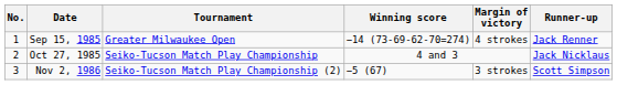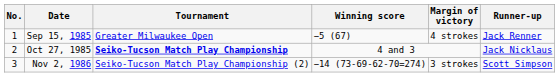Sep 15, 1985 | Winning score: −14 (73-69-62-70=274) -> −5 (67)
Oct 27, 1985 | Tournament: normal -> bold
Nov 2, 1986 | Winning score: −5 (67) -> −14 (73-69-62-70=274)
